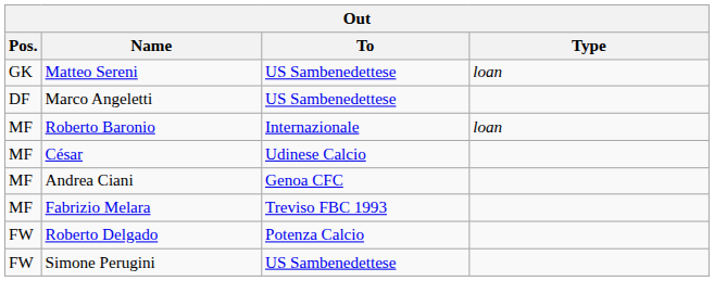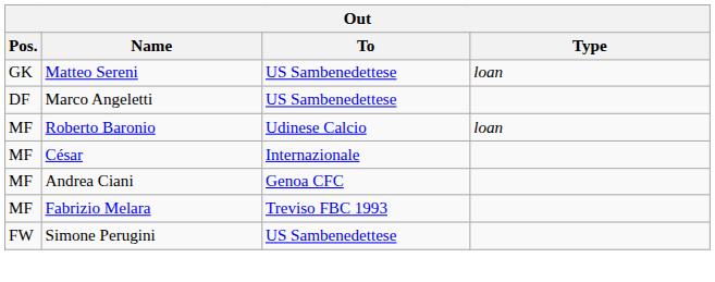Roberto Baronio | To: Internazionale -> Udinese Calcio
César | To: Udinese Calcio -> Internazionale
- row: FW | Roberto Delgado | Potenza Calcio
